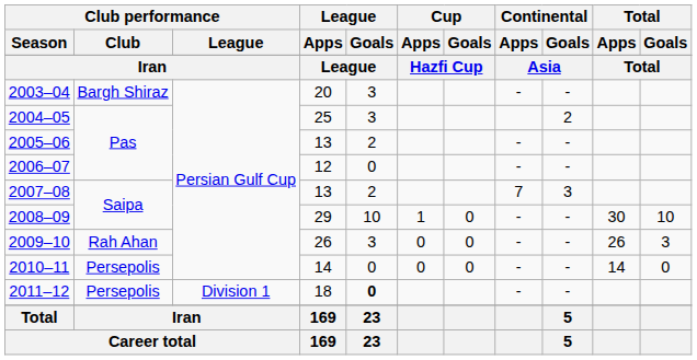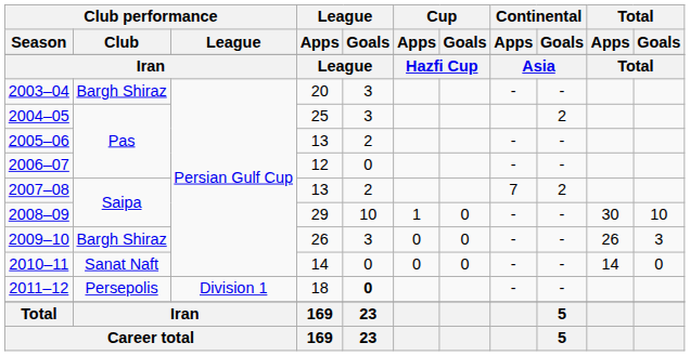2007–08 | Continental / Goals: 3 -> 2
2009–10 | Club performance / Club: Rah Ahan -> Bargh Shiraz
2010–11 | Club performance / Club: Persepolis -> Sanat Naft
